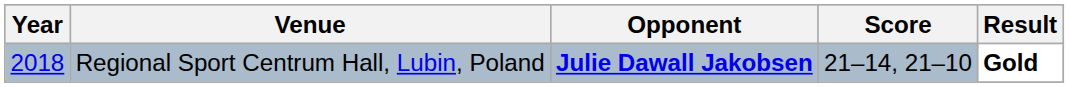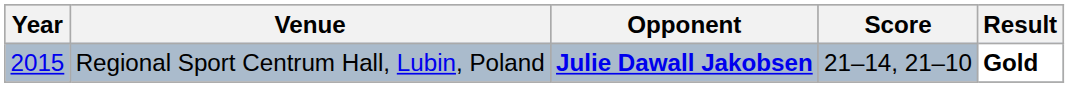Regional Sport Centrum Hall, Lubin, Poland | Year: 2018 -> 2015
